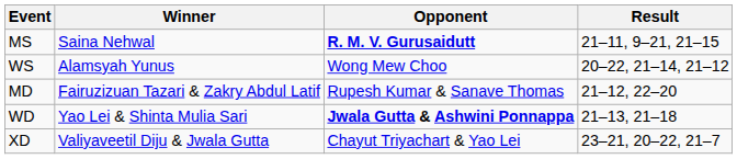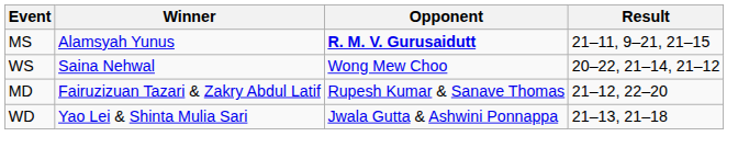MS | Winner: Saina Nehwal -> Alamsyah Yunus
WS | Winner: Alamsyah Yunus -> Saina Nehwal
WD | Opponent: bold -> normal
- row: XD | Valiyaveetil Diju & Jwala Gutta | Chayut Triyachart & Yao Lei | 23–21, 20–22, 21–7
